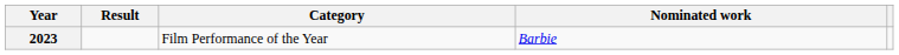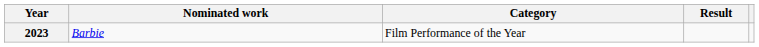columns swapped: Nominated work <-> Result
